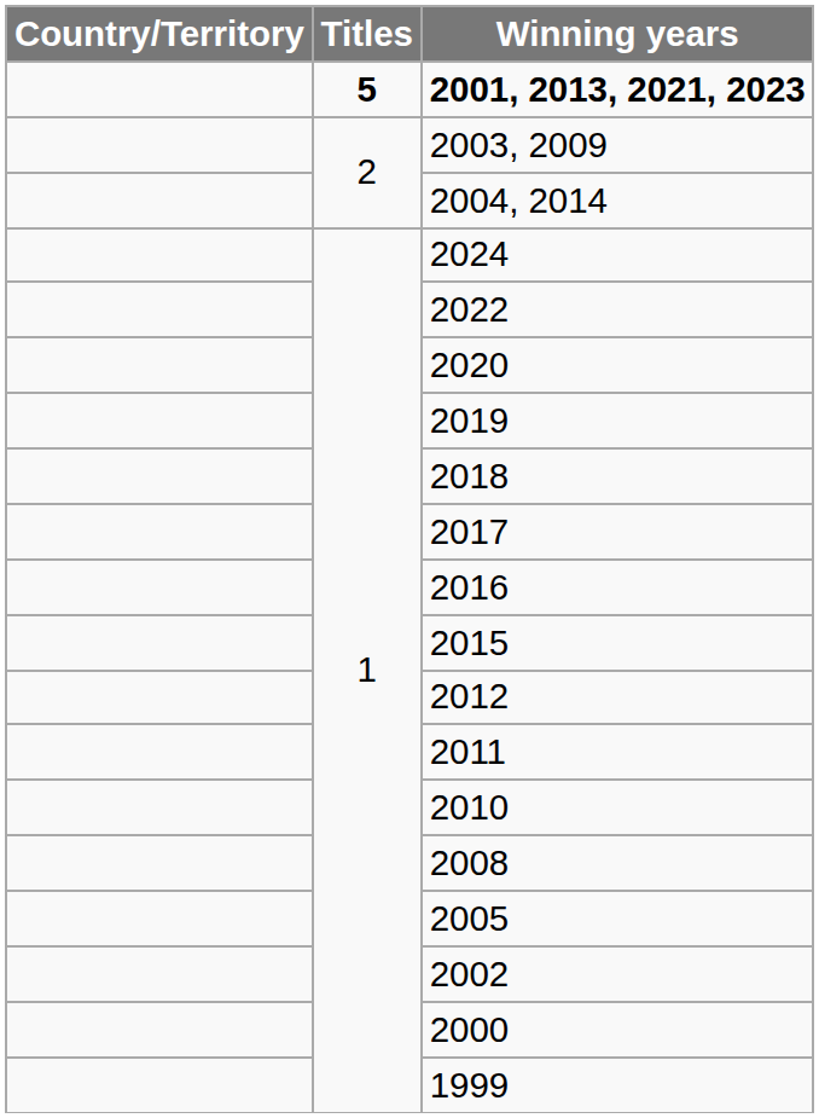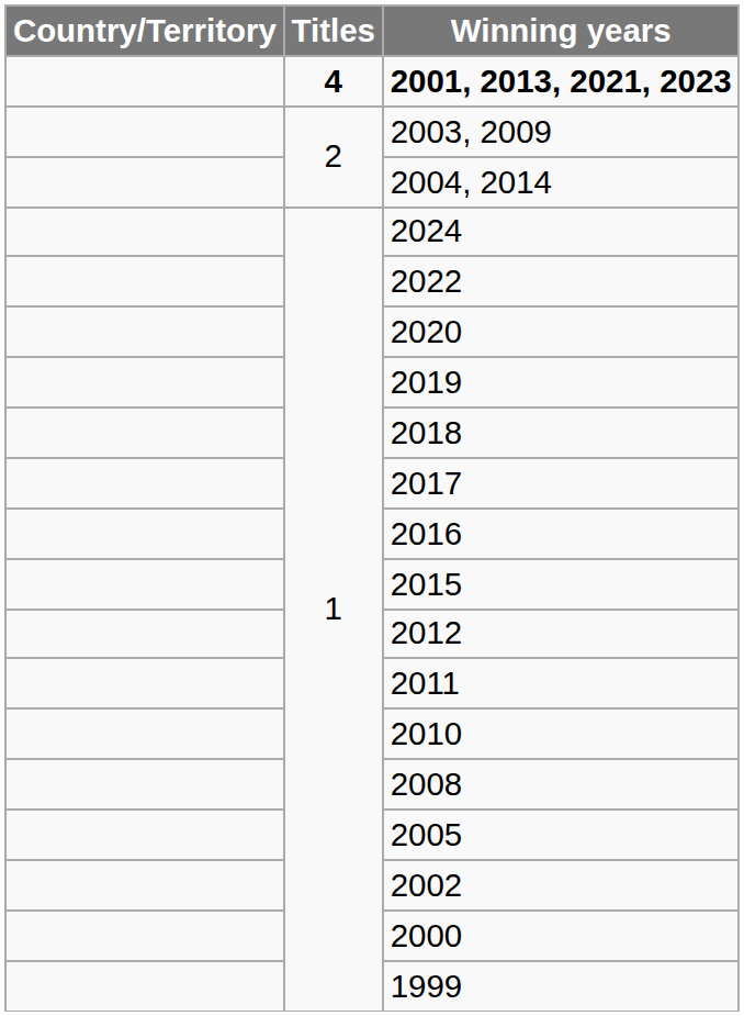2001, 2013, 2021, 2023 | Titles: 5 -> 4
